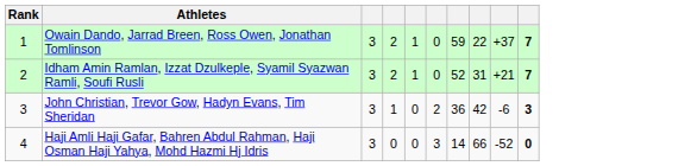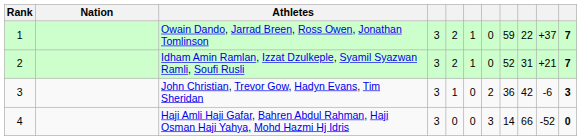+ column: Nation
